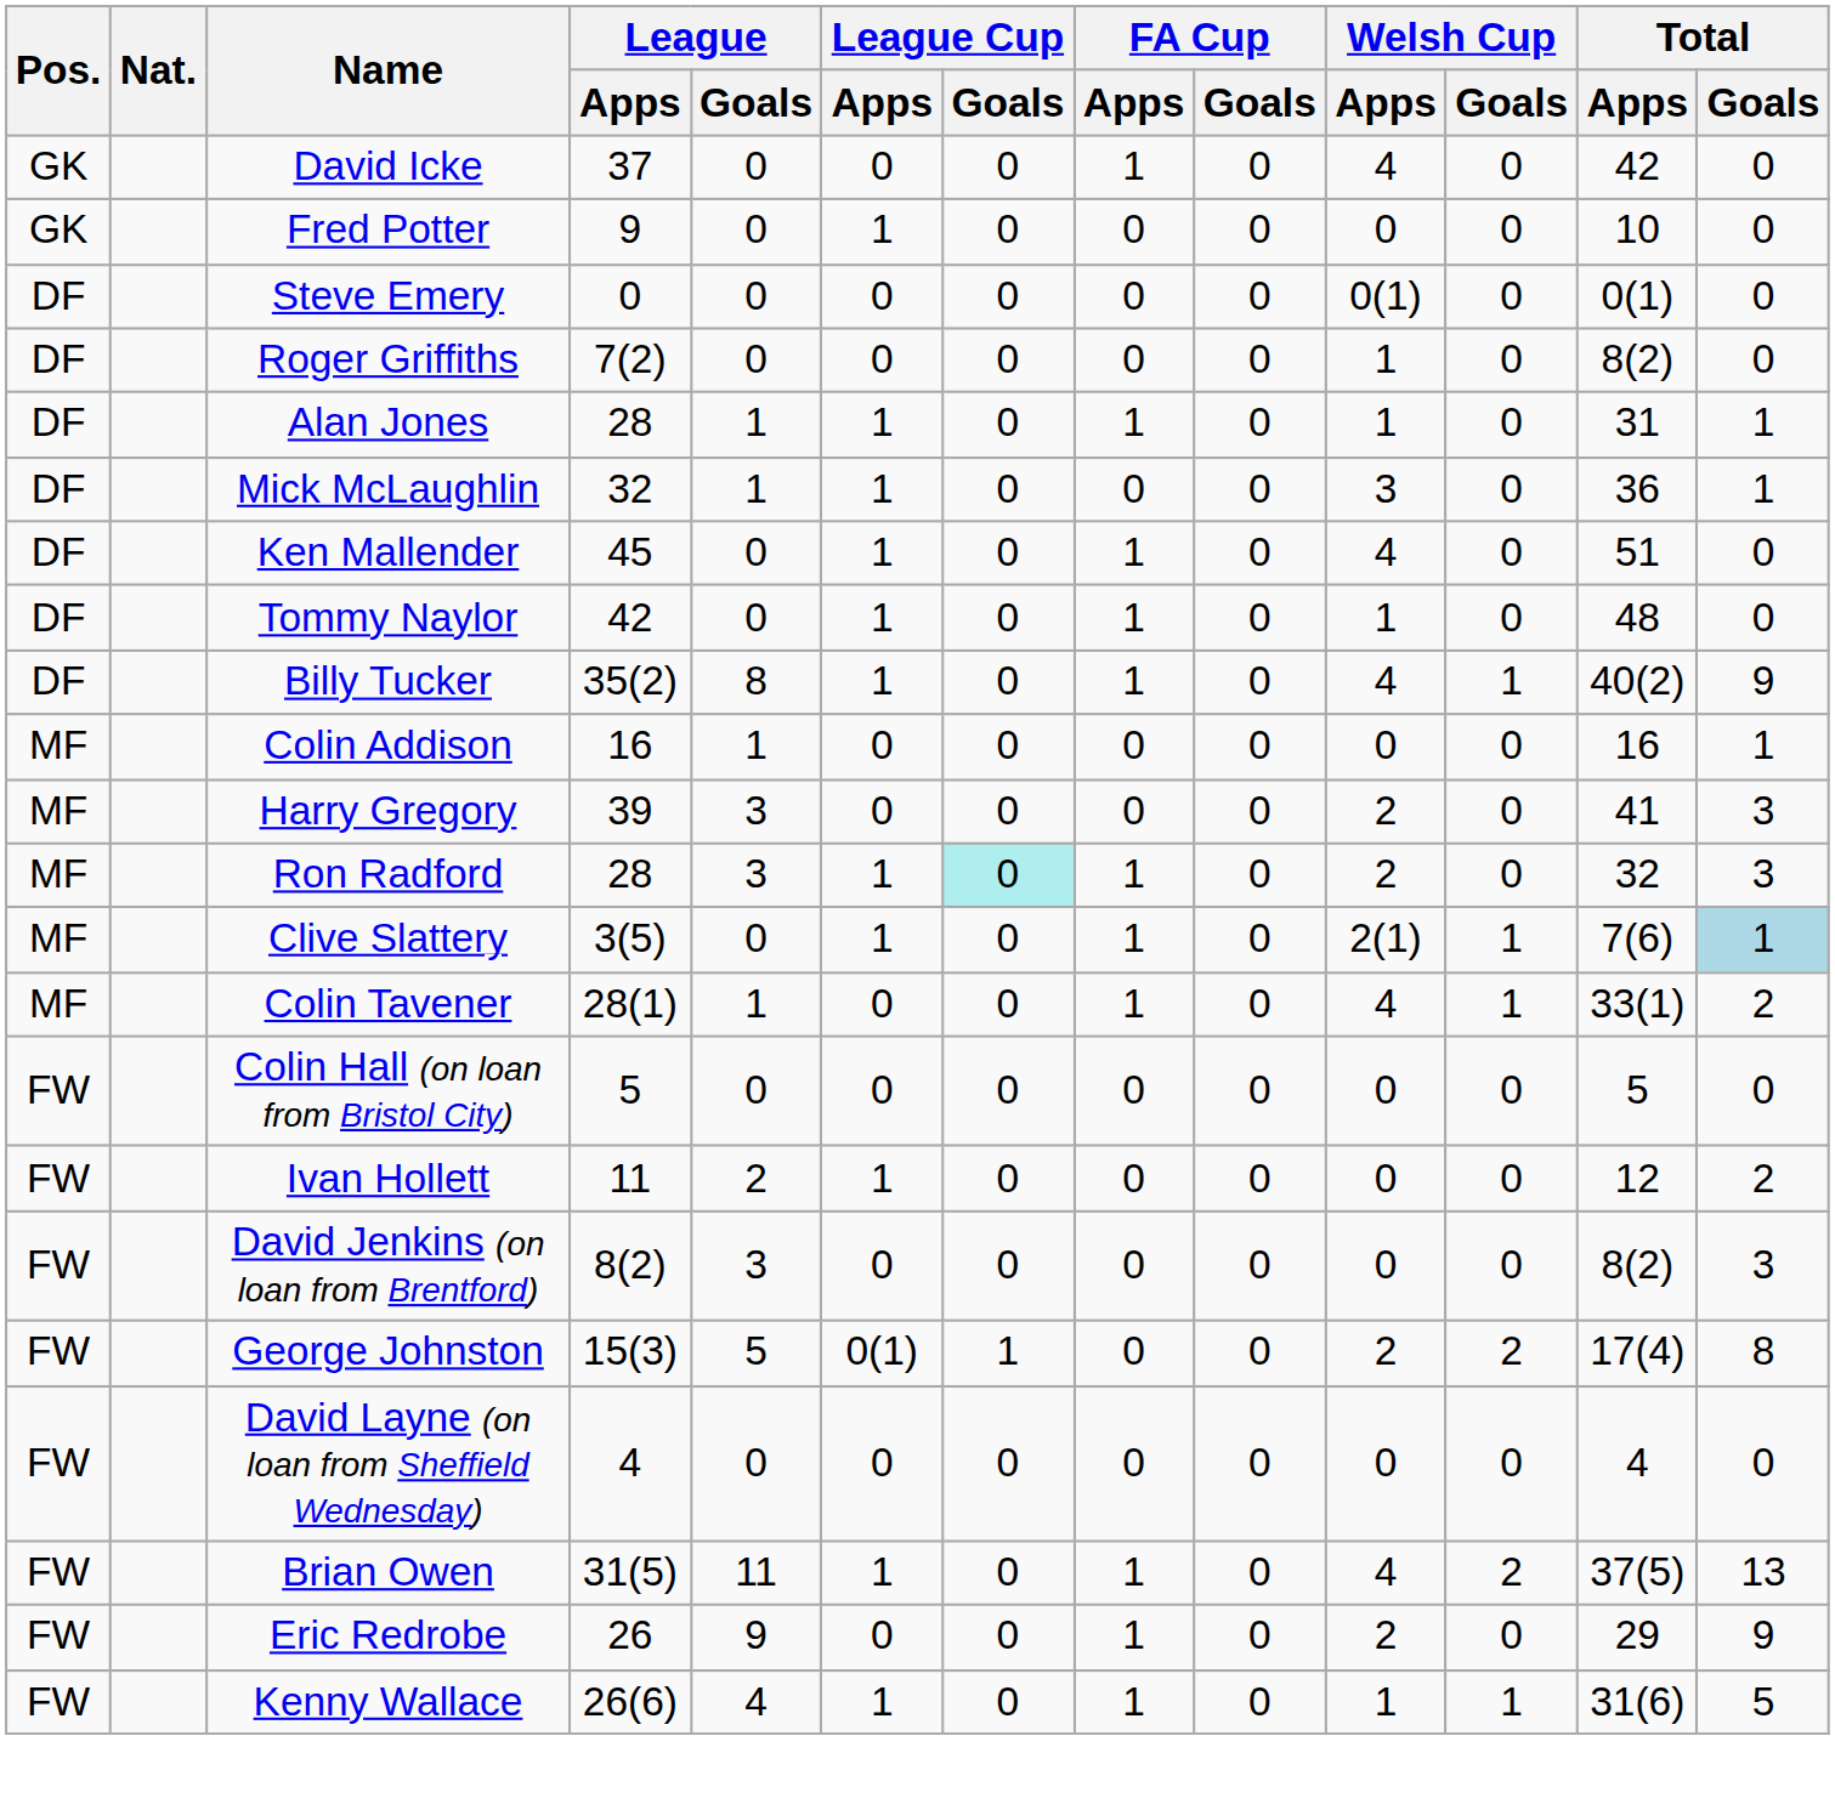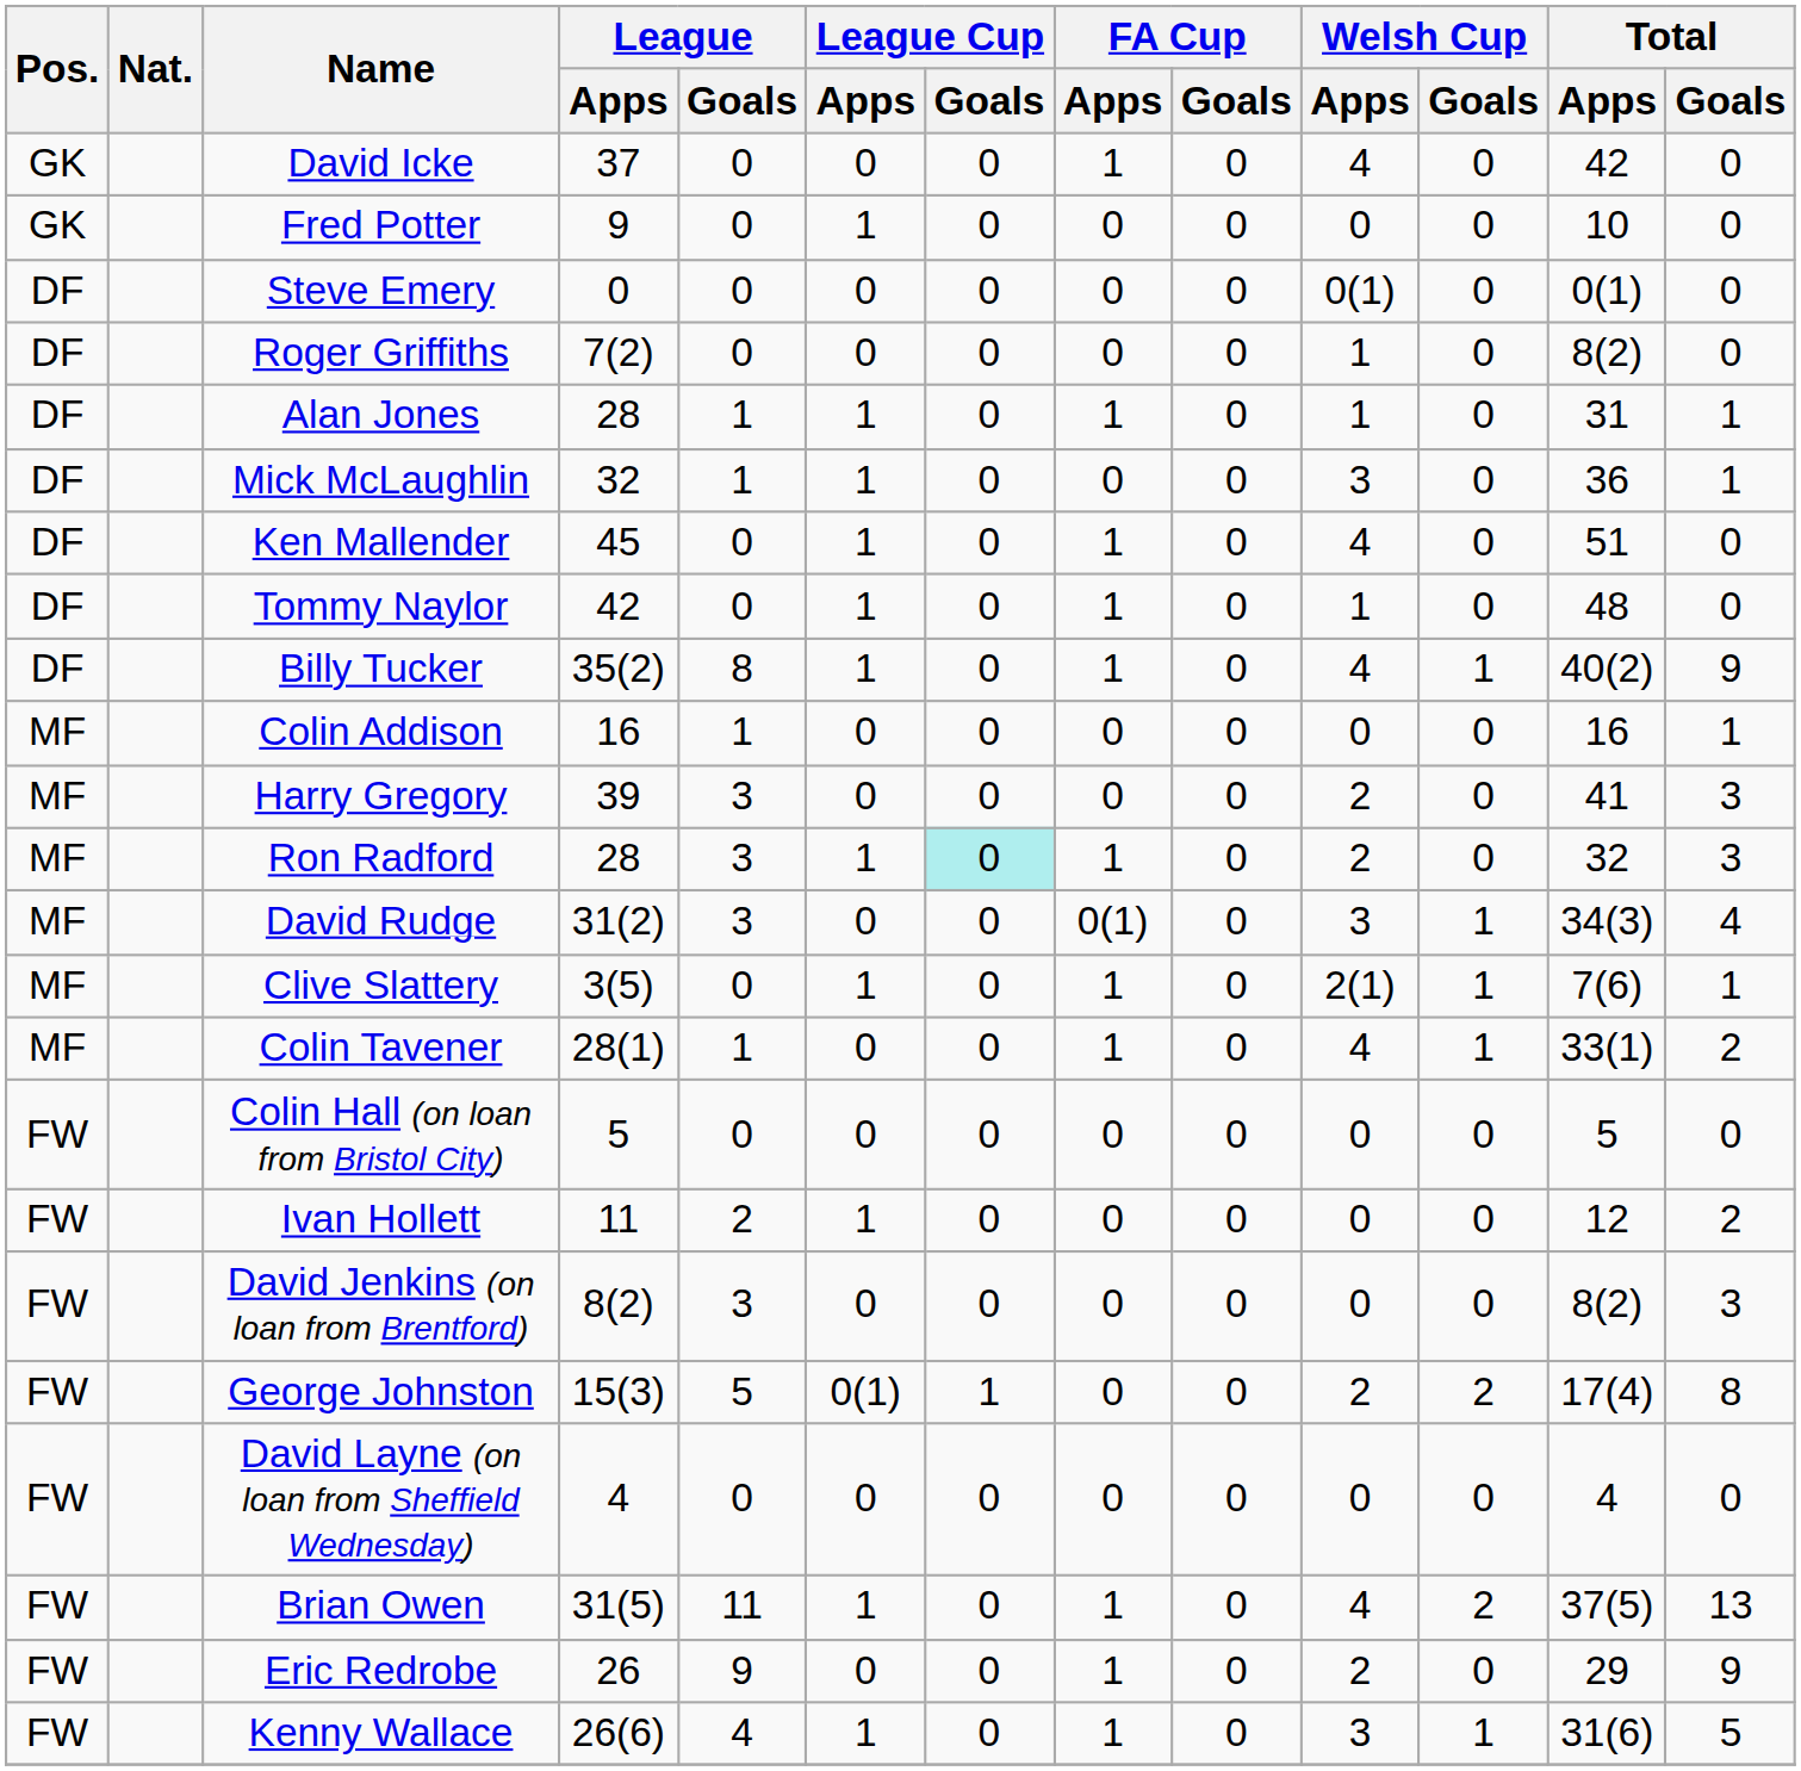+ row: MF | David Rudge | 31(2) | 3 | 0 | 0 | 0(1) | 0 | 3 | 1 | 34(3) | 4
Clive Slattery | Total / Goals: lightblue background -> no background
Kenny Wallace | Welsh Cup / Apps: 1 -> 3
